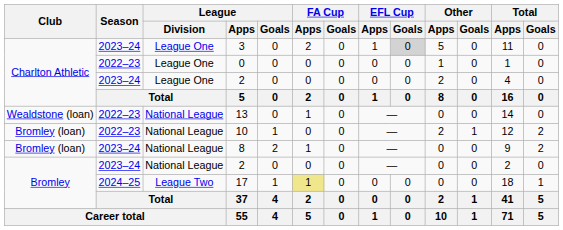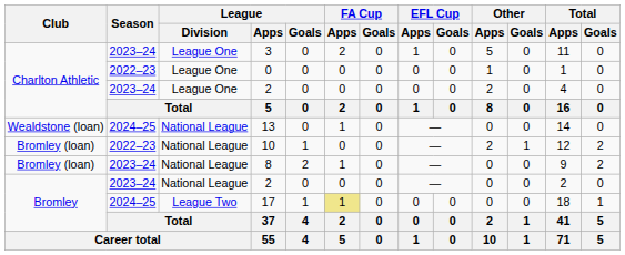3 | EFL Cup / Goals: lightgrey background -> no background
13 | Season: 2022–23 -> 2024–25
